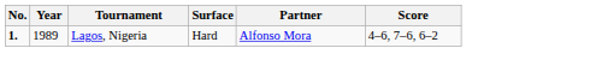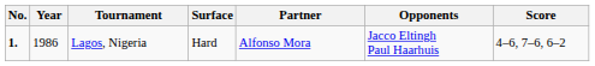+ column: Opponents | Jacco Eltingh Paul Haarhuis
Lagos, Nigeria | Year: 1989 -> 1986
